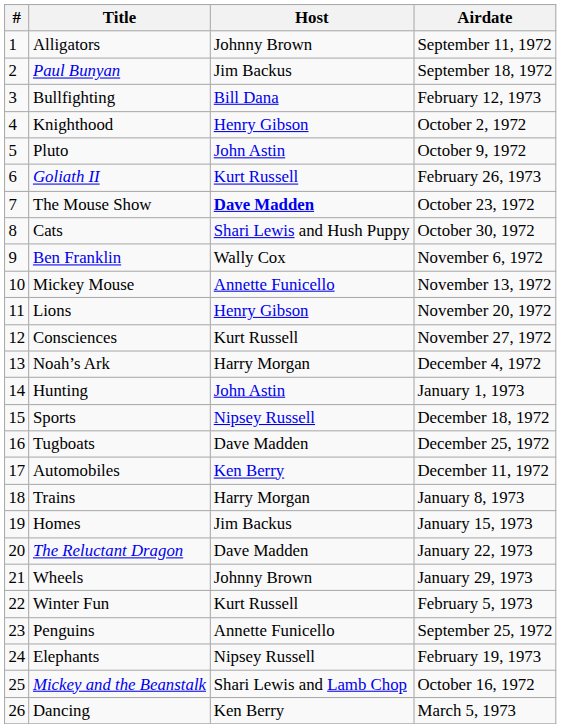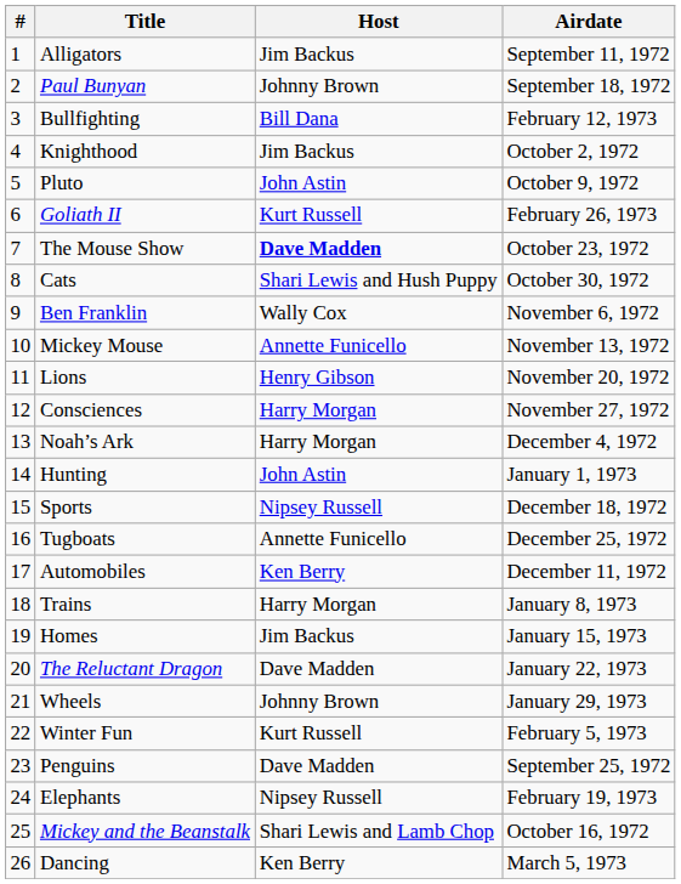Alligators | Host: Johnny Brown -> Jim Backus
Paul Bunyan | Host: Jim Backus -> Johnny Brown
Knighthood | Host: Henry Gibson -> Jim Backus
Consciences | Host: Kurt Russell -> Harry Morgan
Tugboats | Host: Dave Madden -> Annette Funicello
Penguins | Host: Annette Funicello -> Dave Madden
